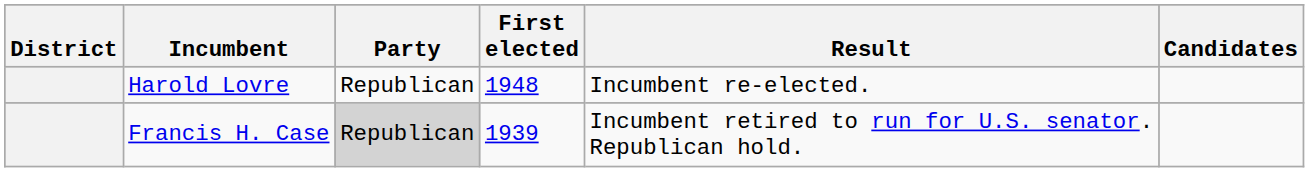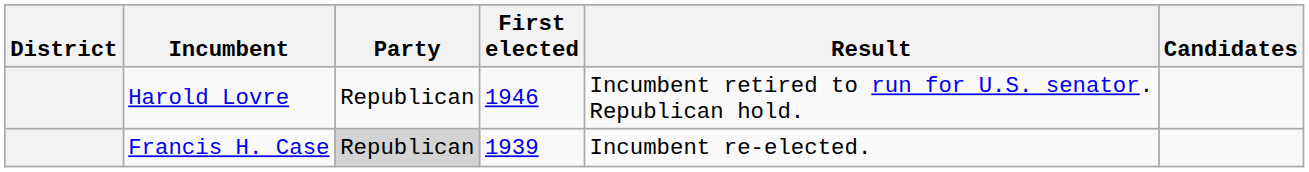Harold Lovre | First elected: 1948 -> 1946
Harold Lovre | Result: Incumbent re-elected. -> Incumbent retired to run for U.S. senator. Republican hold.
Francis H. Case | Result: Incumbent retired to run for U.S. senator. Republican hold. -> Incumbent re-elected.
